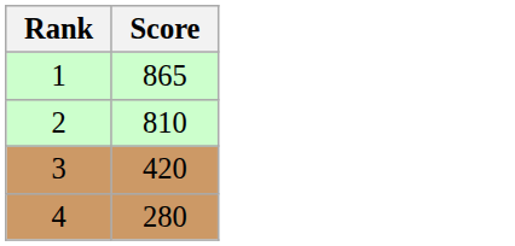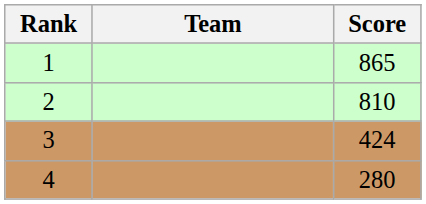+ column: Team
3 | Score: 420 -> 424
